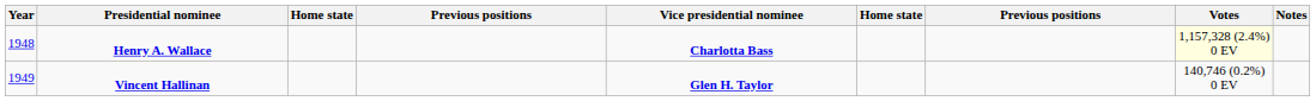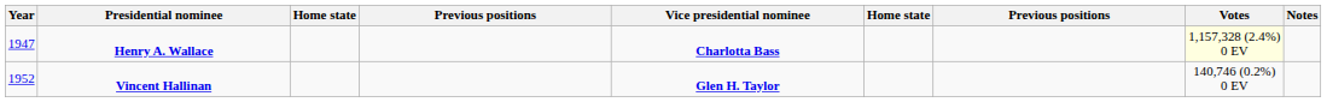Henry A. Wallace | Year: 1948 -> 1947
Vincent Hallinan | Year: 1949 -> 1952
